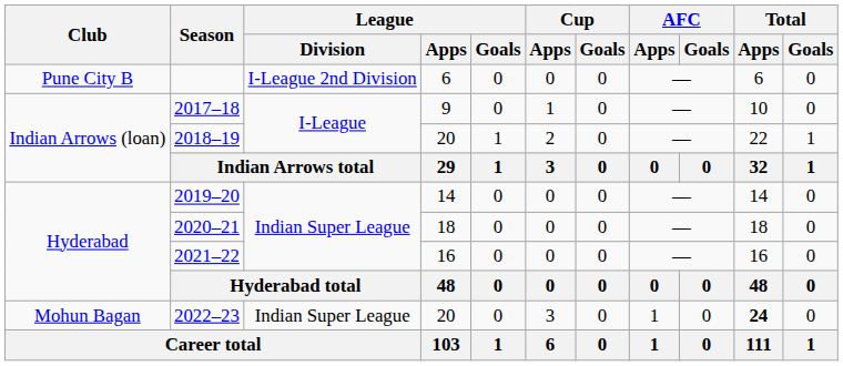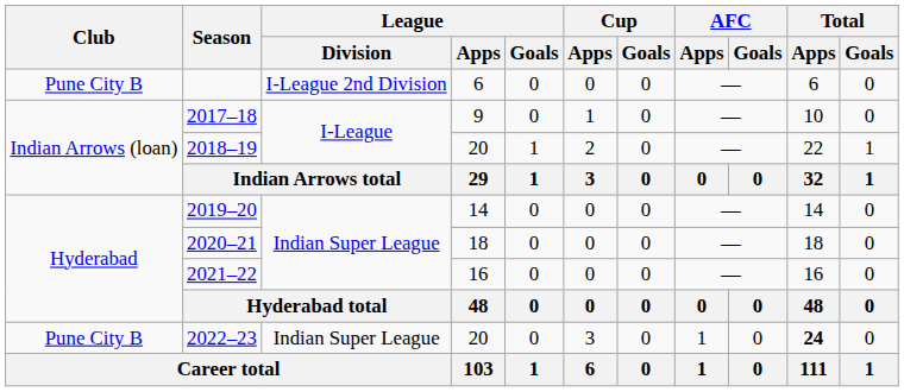2022–23 | Club: Mohun Bagan -> Pune City B
